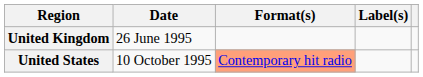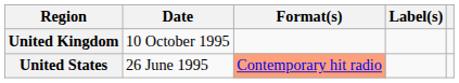United Kingdom | Date: 26 June 1995 -> 10 October 1995
United States | Date: 10 October 1995 -> 26 June 1995
